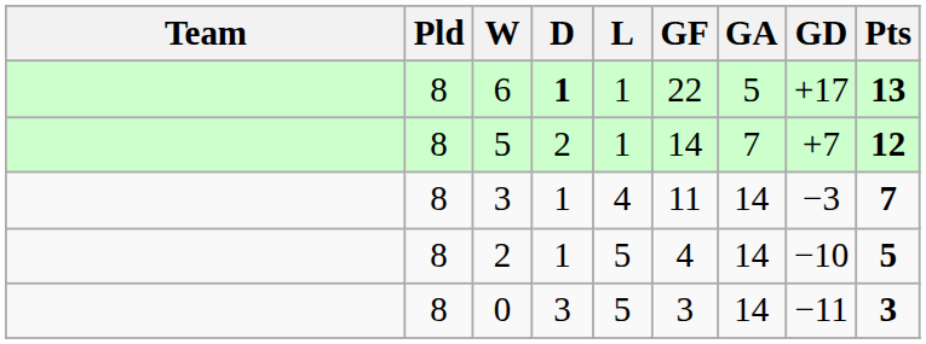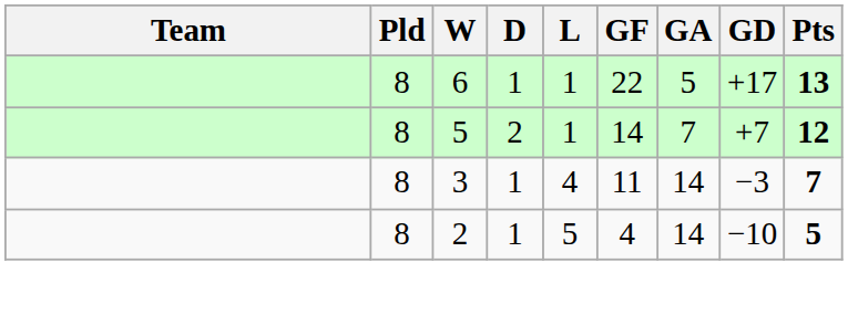6 | D: bold -> normal
- row: 8 | 0 | 3 | 5 | 3 | 14 | −11 | 3
